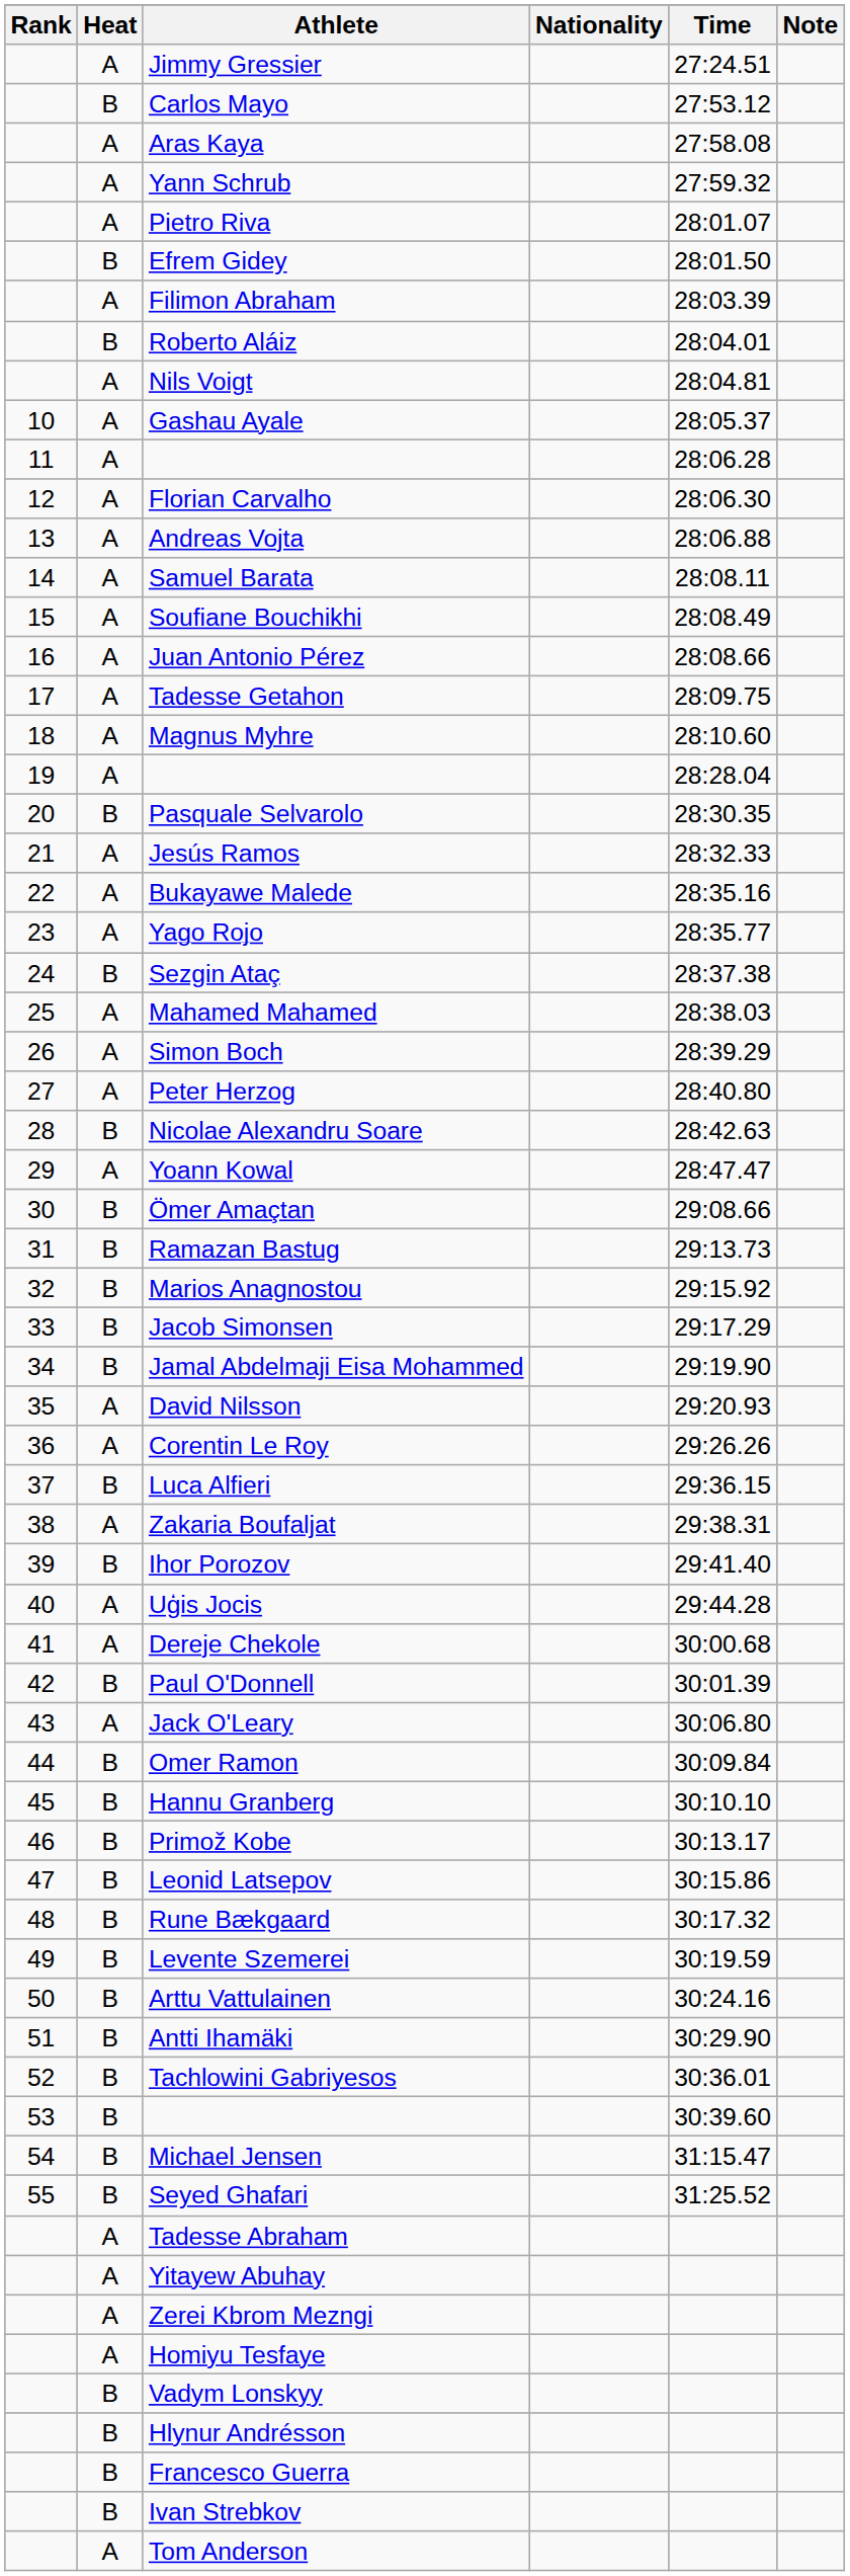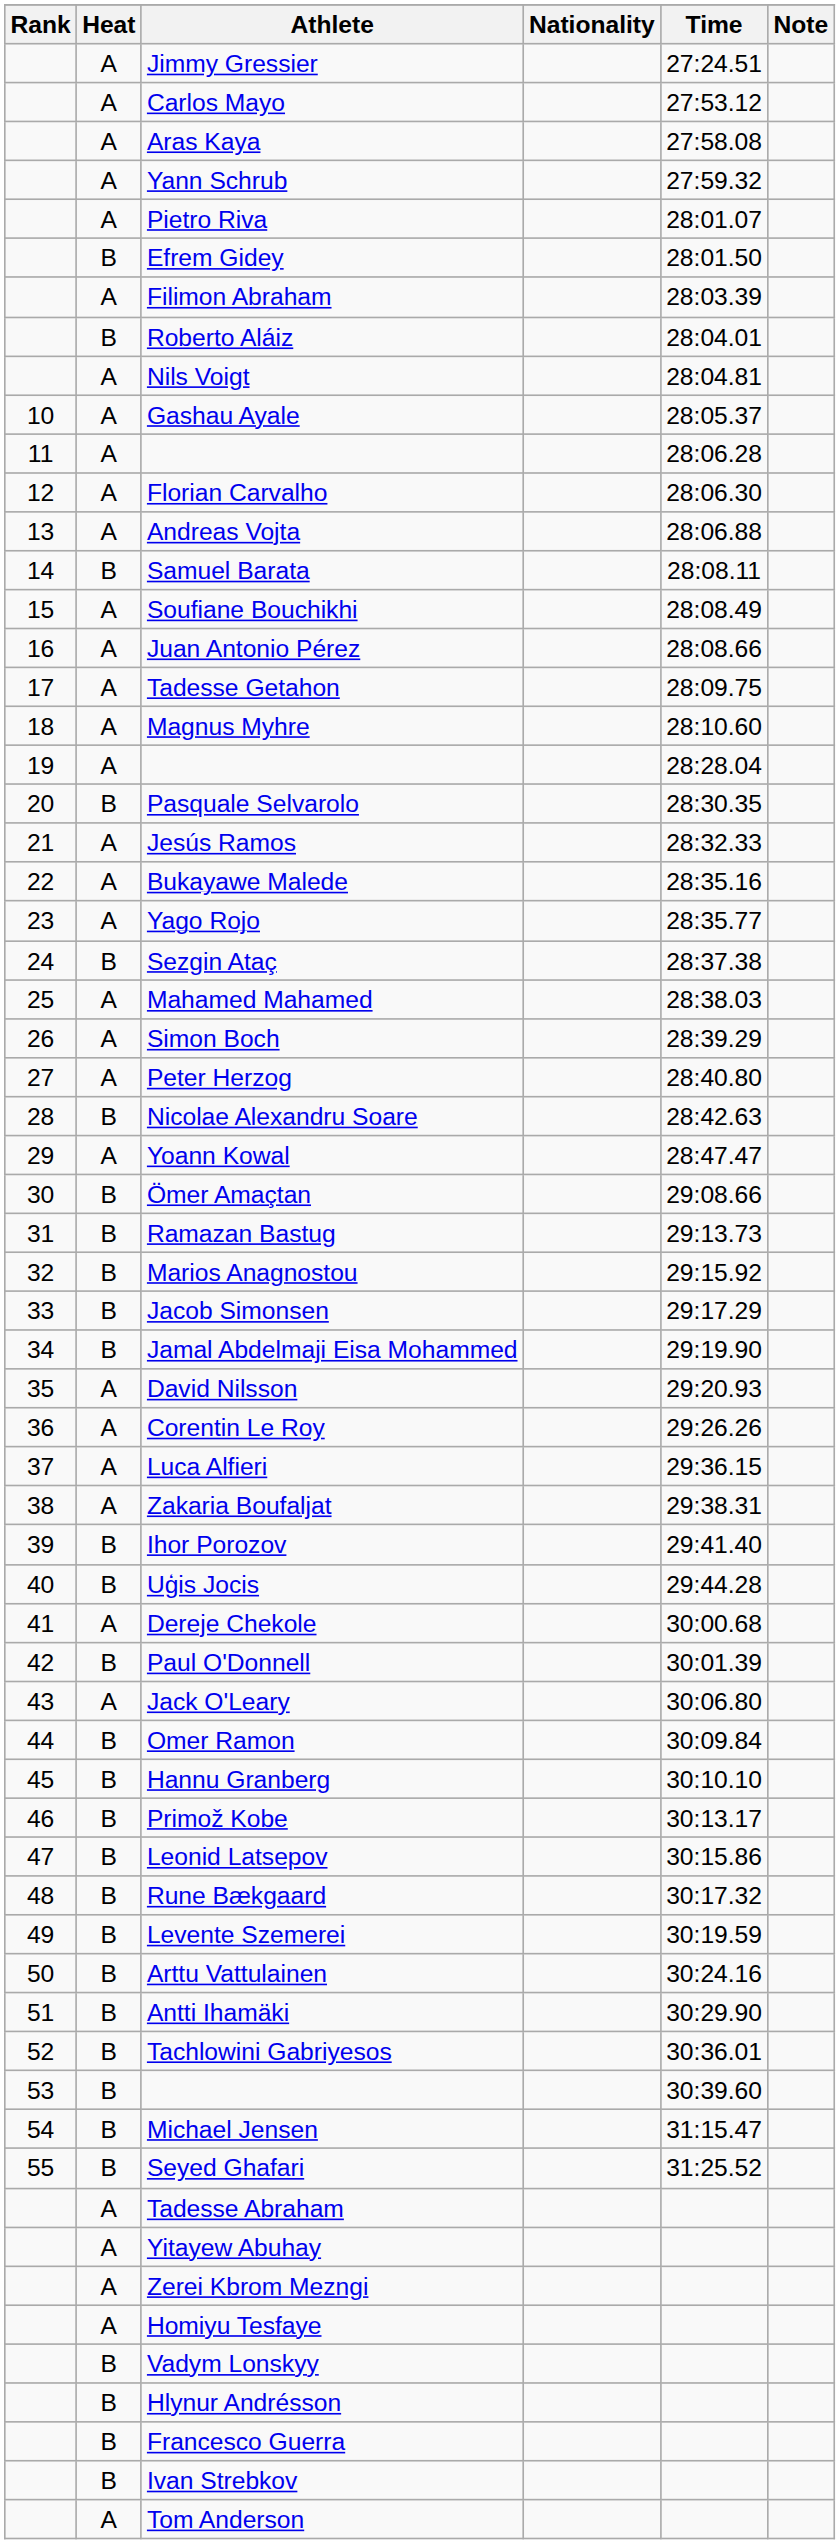Carlos Mayo | Heat: B -> A
Samuel Barata | Heat: A -> B
Luca Alfieri | Heat: B -> A
Uģis Jocis | Heat: A -> B
